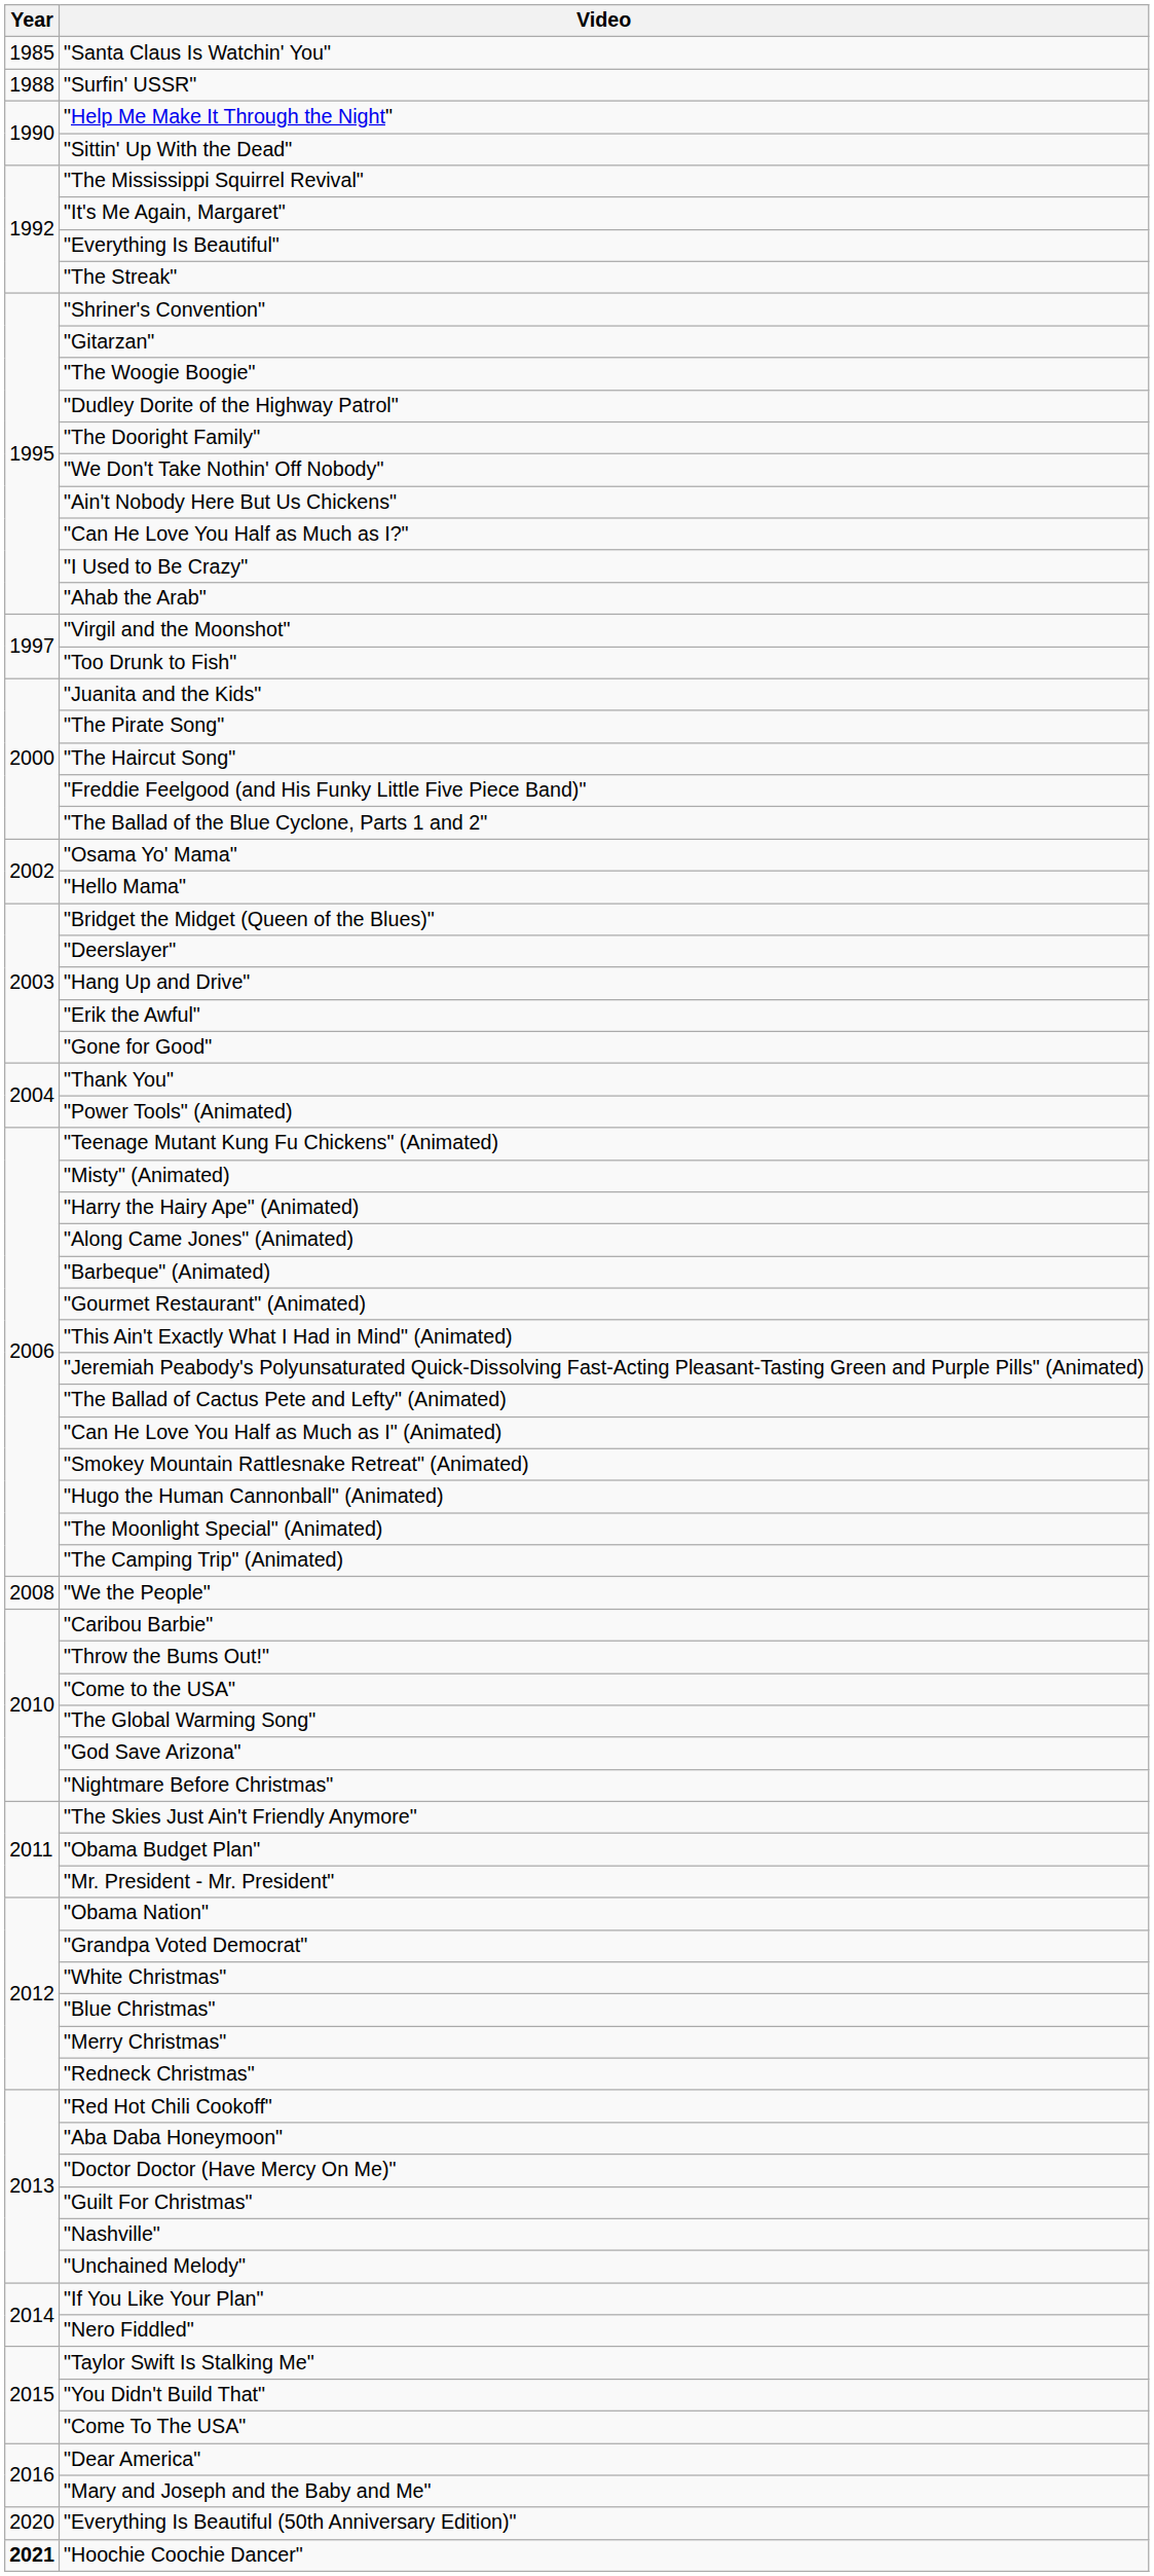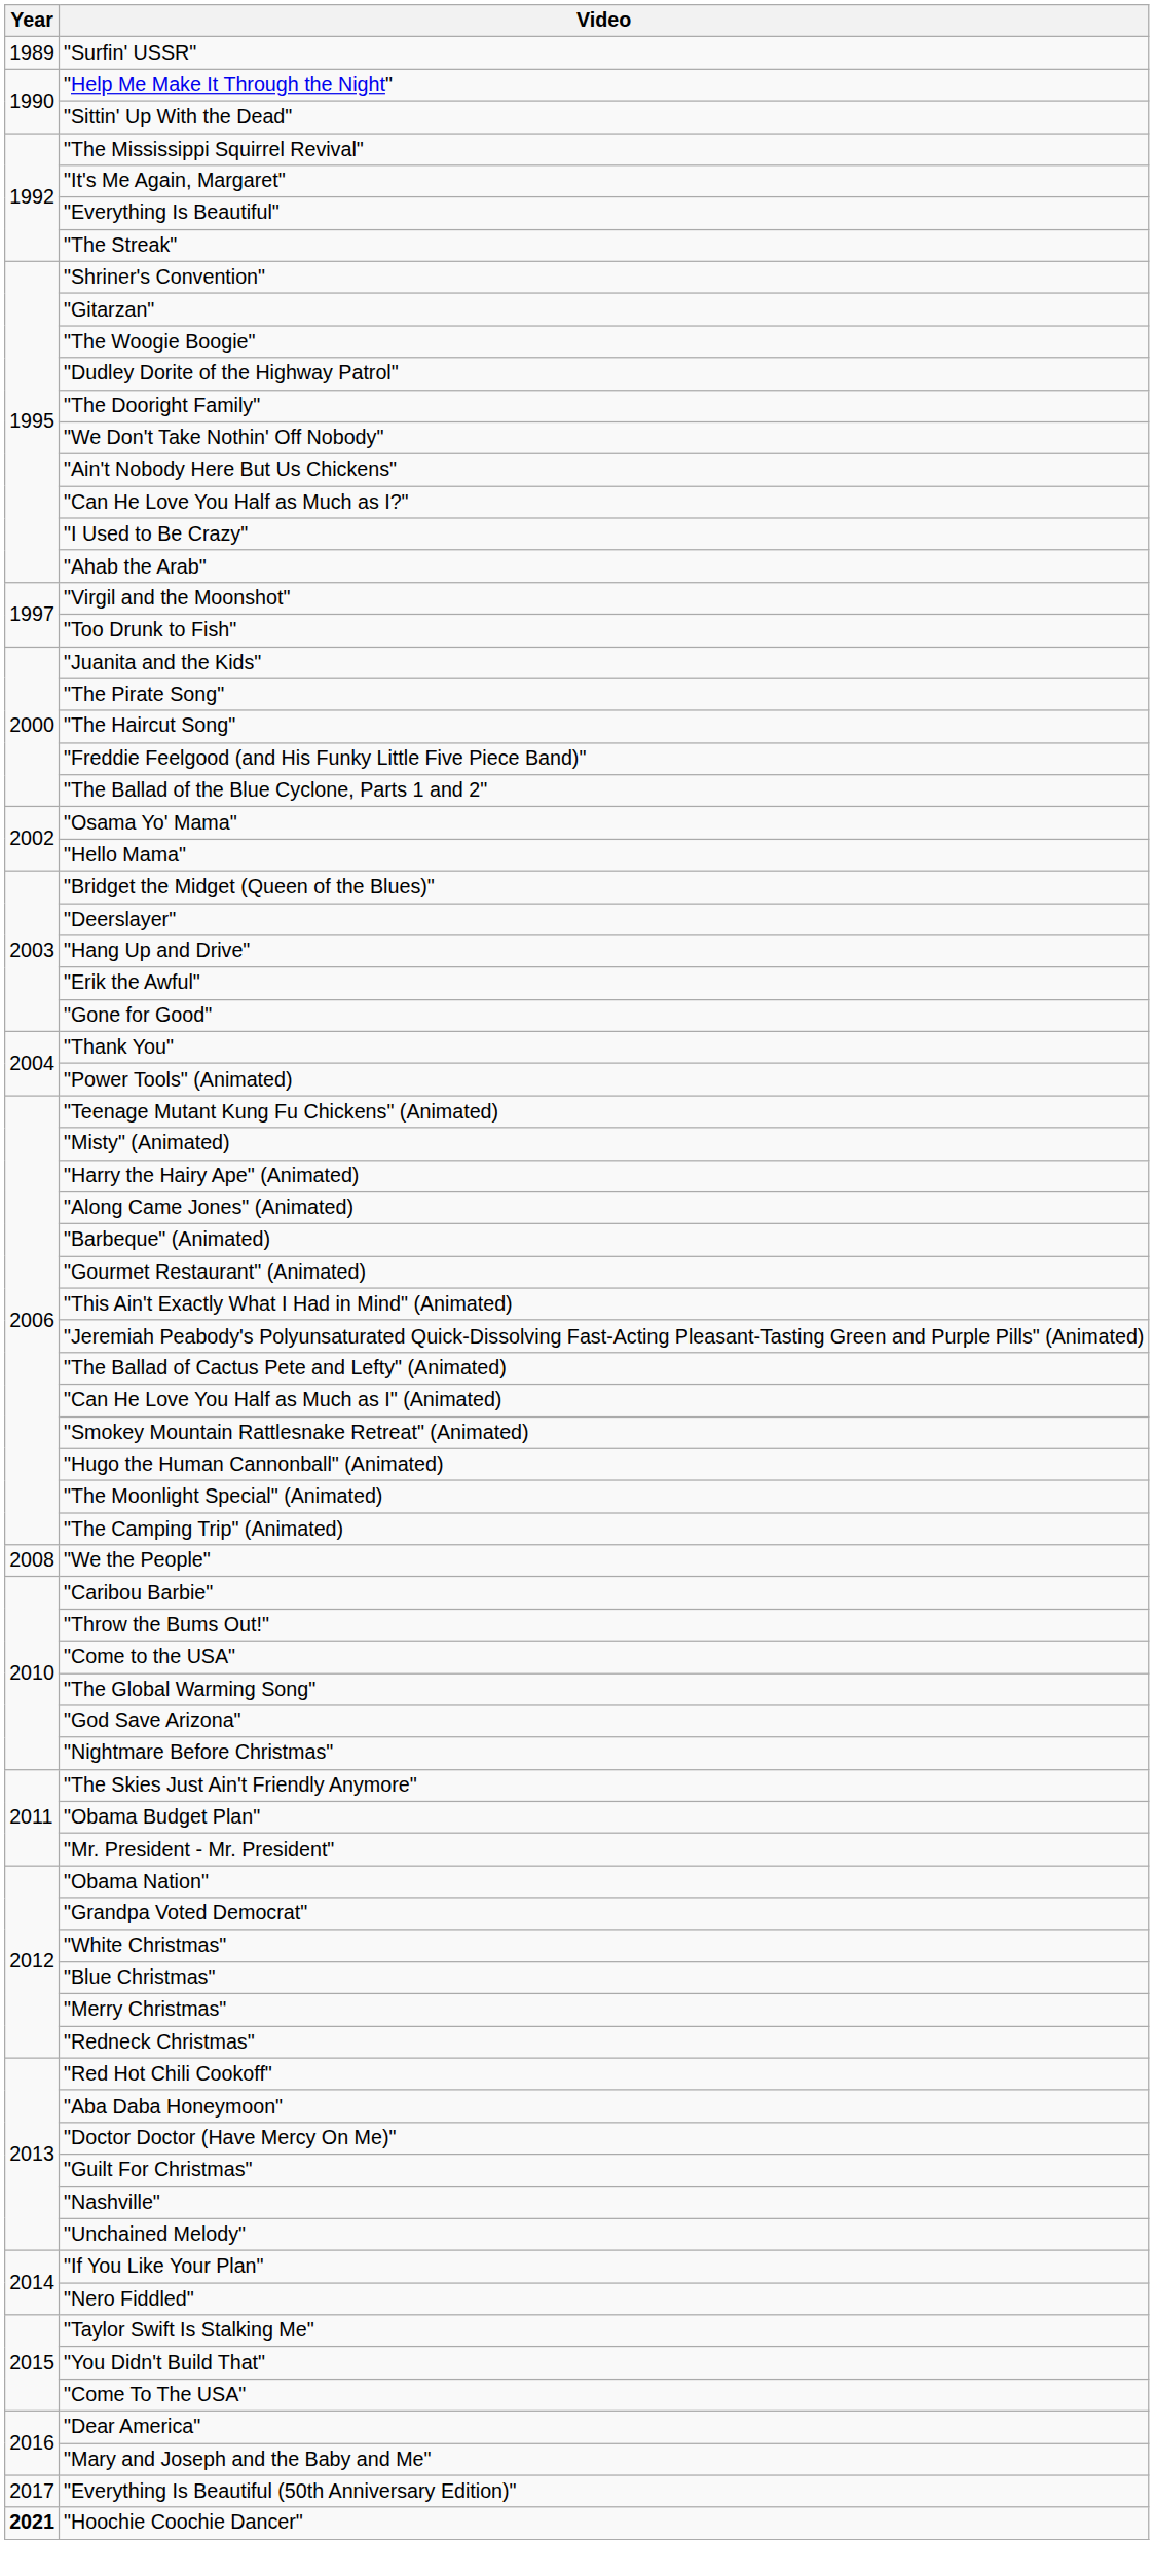- row: 1985 | "Santa Claus Is Watchin' You"
"Surfin' USSR" | Year: 1988 -> 1989
"Everything Is Beautiful (50th Anniversary Edition)" | Year: 2020 -> 2017
